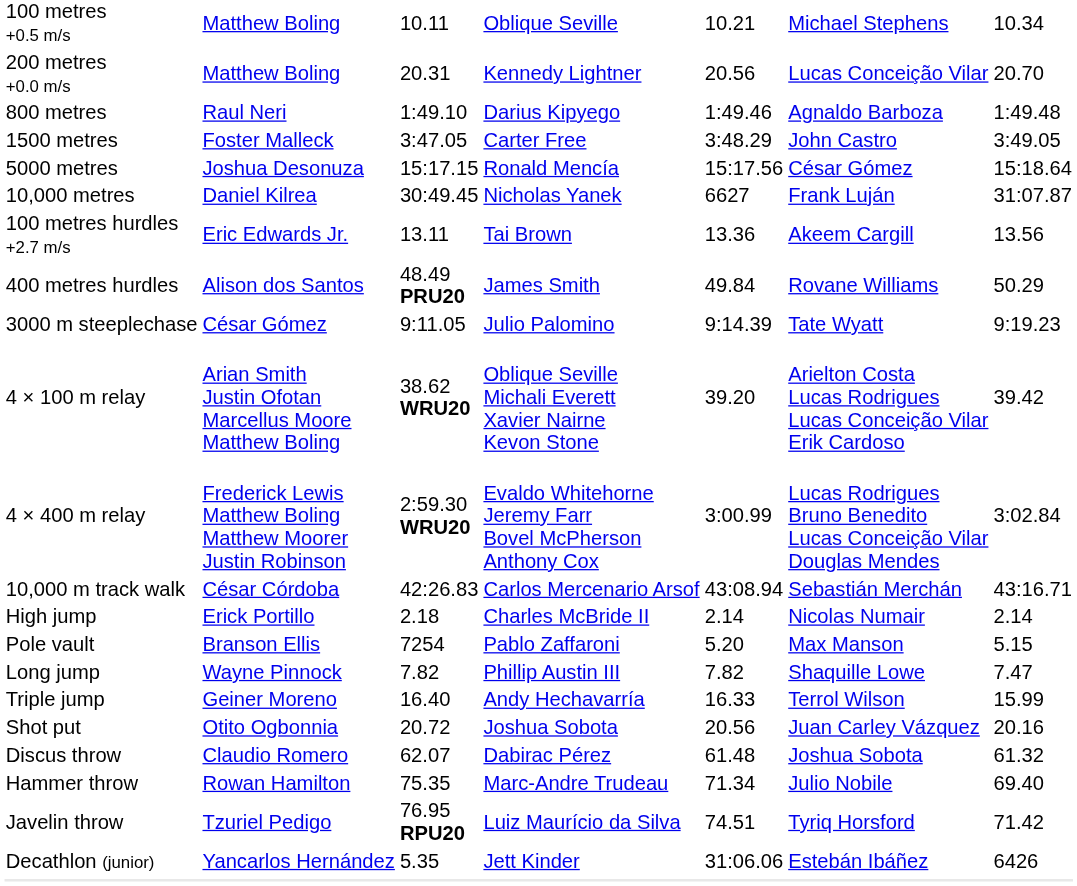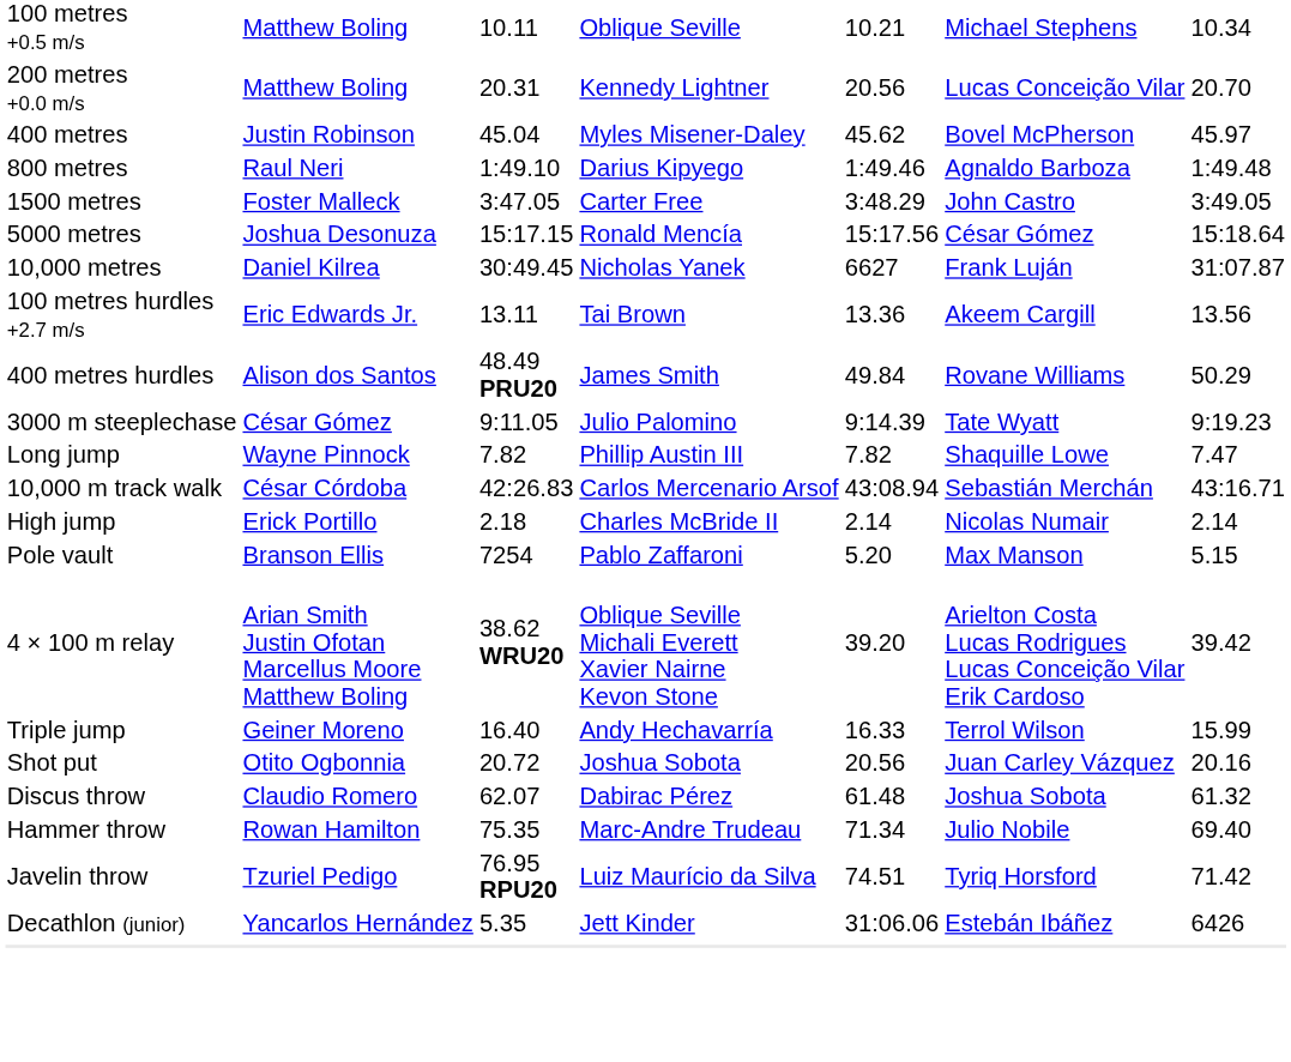+ row: 400 metres | Justin Robinson | 45.04 | Myles Misener-Daley | 45.62 | Bovel McPherson | 45.97
rows swapped: 4 × 100 m relay <-> Long jump
- row: 4 × 400 m relay | Frederick Lewis Matthew Boling Matthew Moorer Justin Robinson | 2:59.30 WRU20 | Evaldo Whitehorne Jeremy Farr Bovel McPherson Anthony Cox | 3:00.99 | Lucas Rodrigues Bruno Benedito Lucas Conceição Vilar Douglas Mendes | 3:02.84
